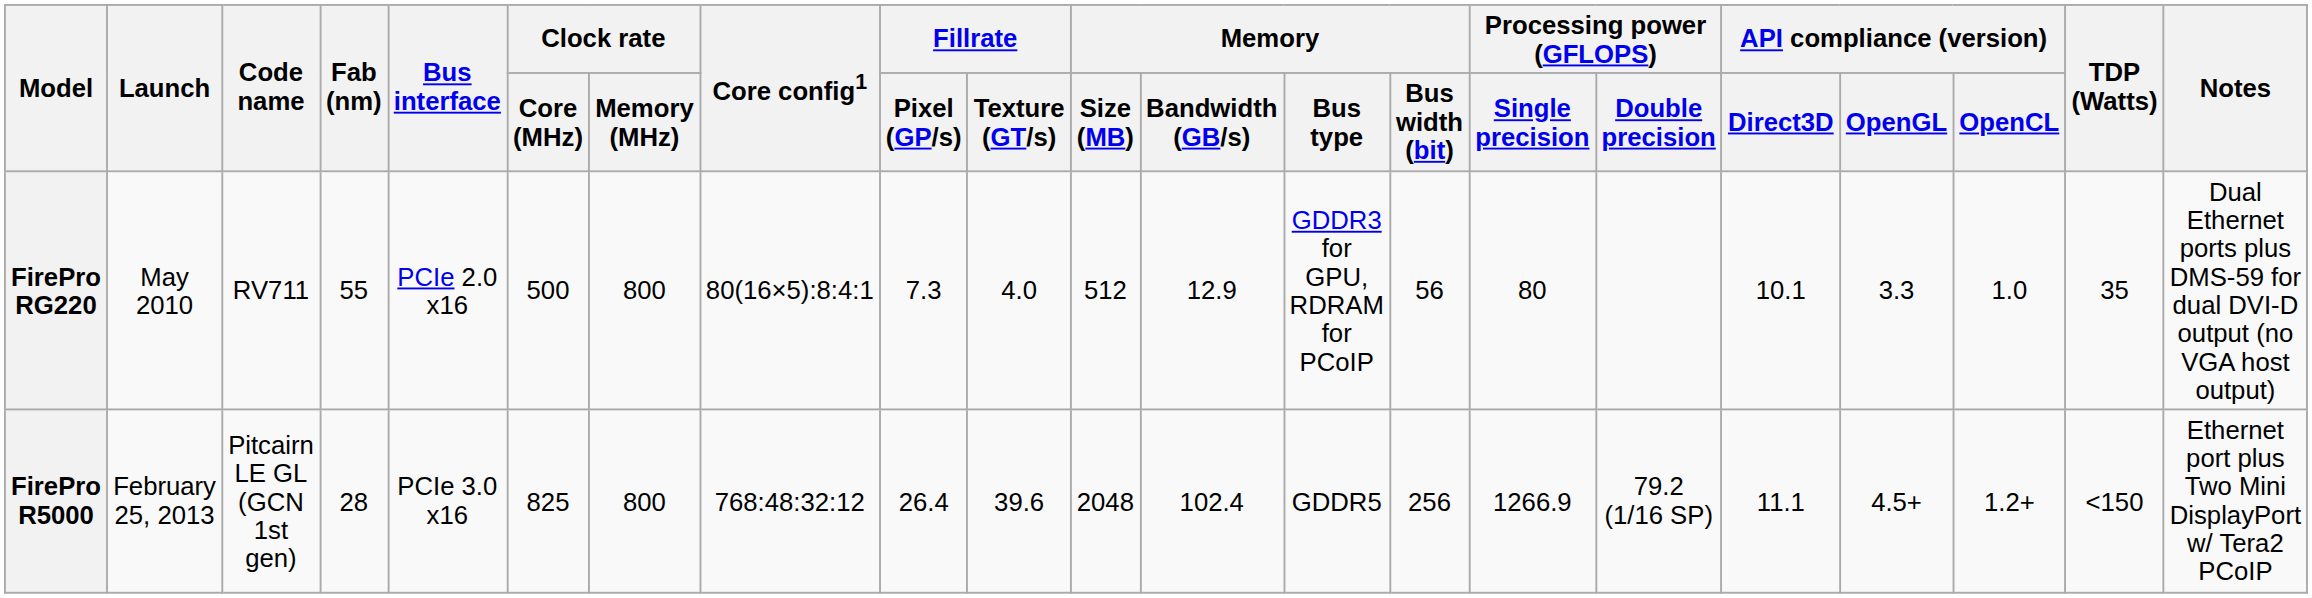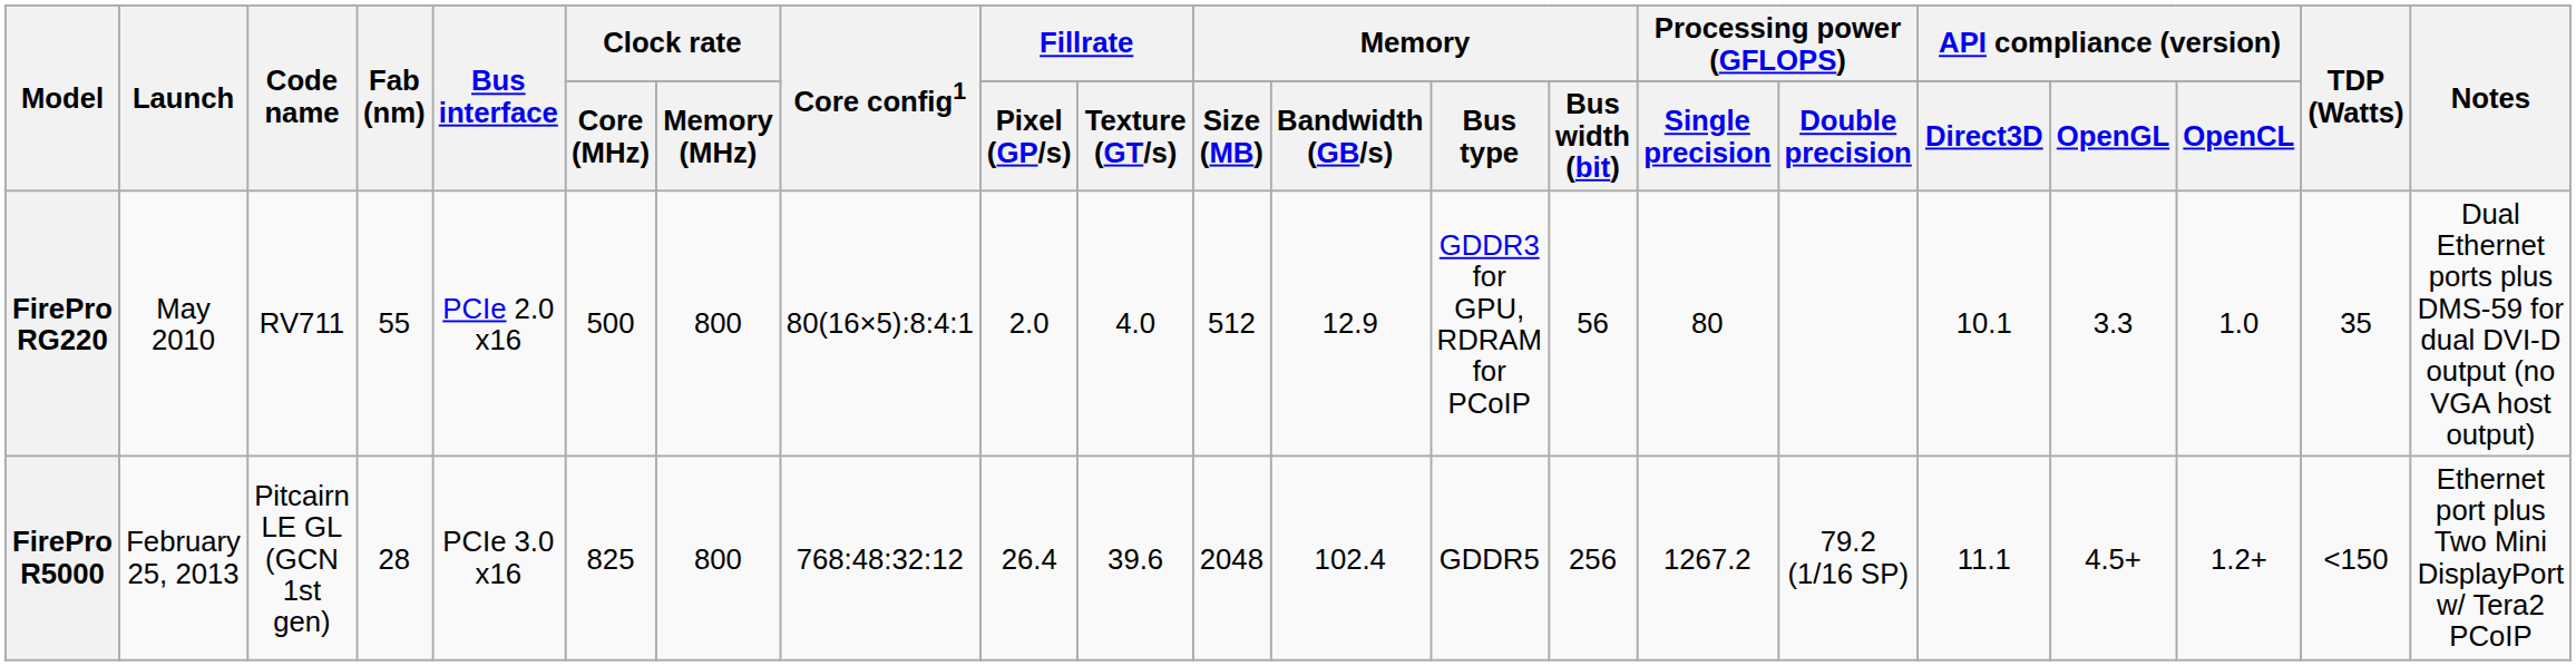FirePro RG220 | Fillrate / Pixel (GP/s): 7.3 -> 2.0
FirePro R5000 | Processing power (GFLOPS) / Single precision: 1266.9 -> 1267.2
